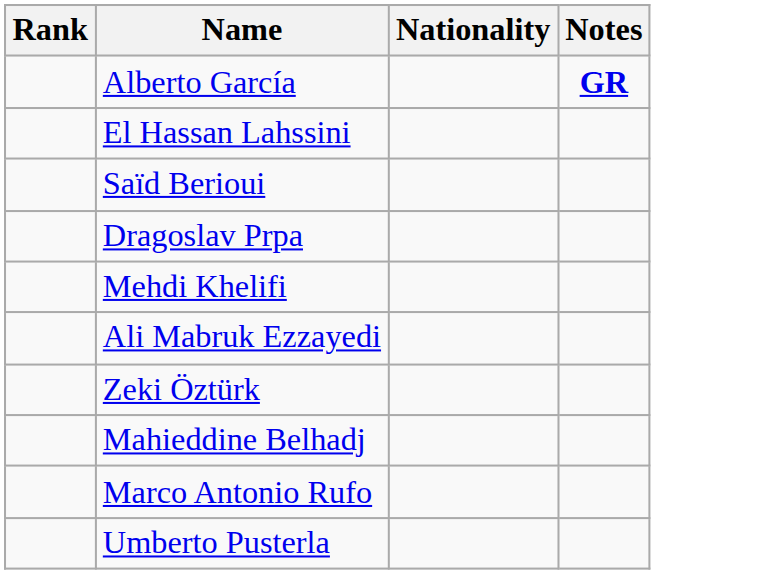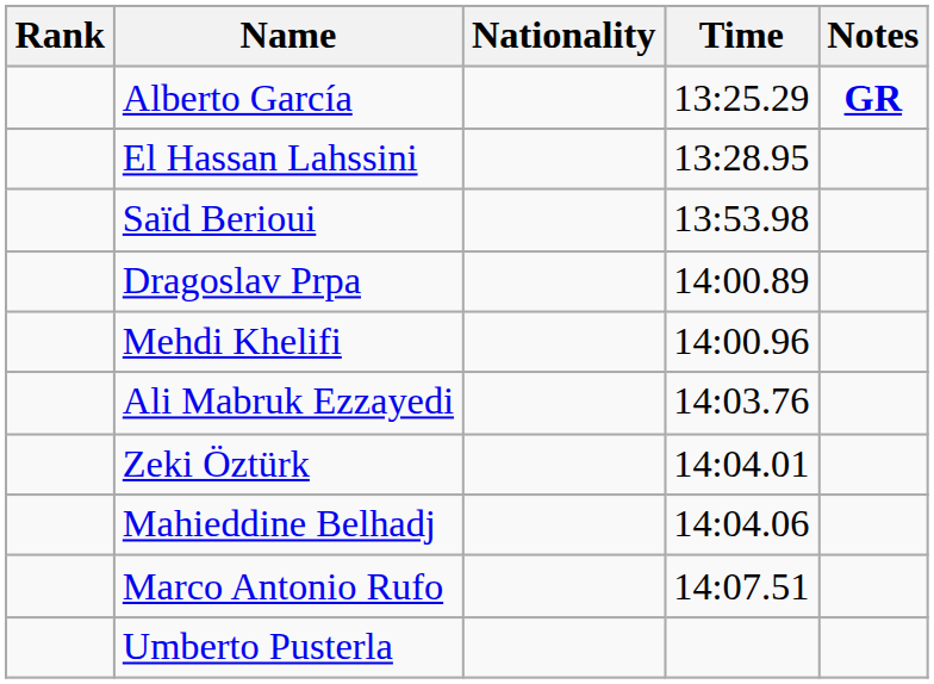+ column: Time | 13:25.29 | 13:28.95 | 13:53.98 | 14:00.89 | 14:00.96 | 14:03.76 | 14:04.01 | 14:04.06 | 14:07.51
